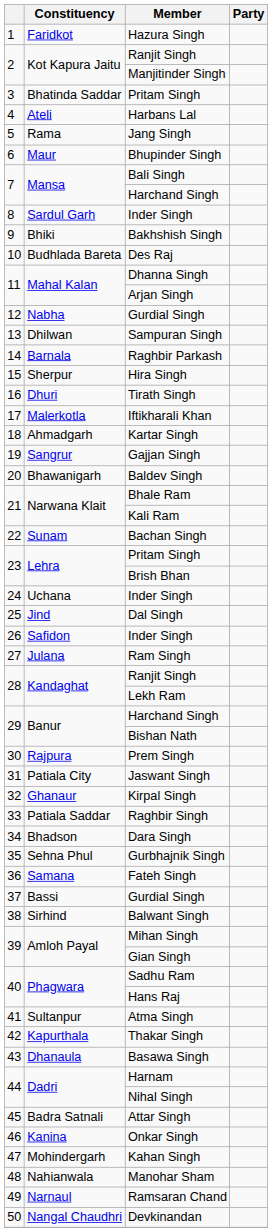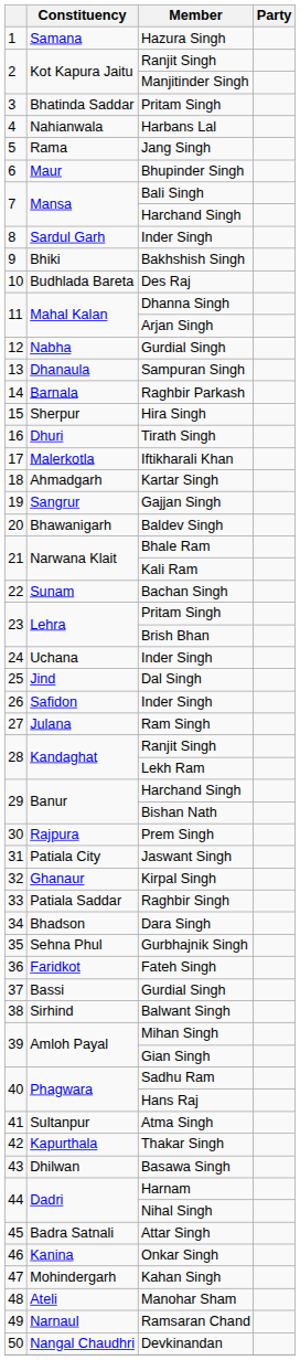Hazura Singh | Constituency: Faridkot -> Samana
Harbans Lal | Constituency: Ateli -> Nahianwala
Sampuran Singh | Constituency: Dhilwan -> Dhanaula
Fateh Singh | Constituency: Samana -> Faridkot
Basawa Singh | Constituency: Dhanaula -> Dhilwan
Manohar Sham | Constituency: Nahianwala -> Ateli
